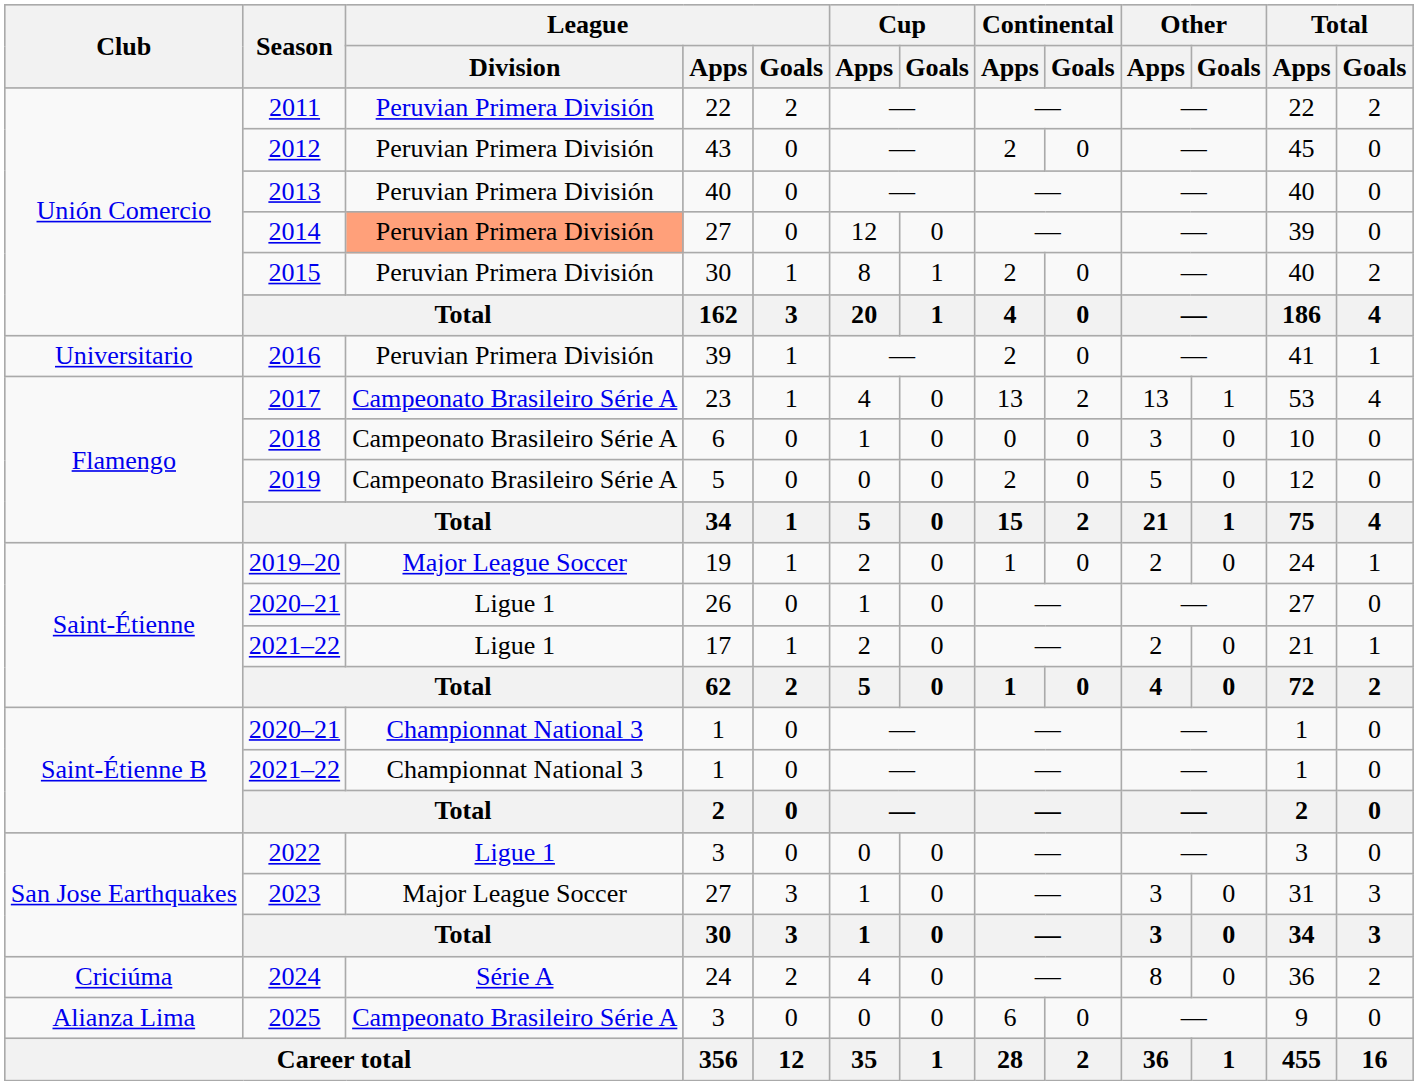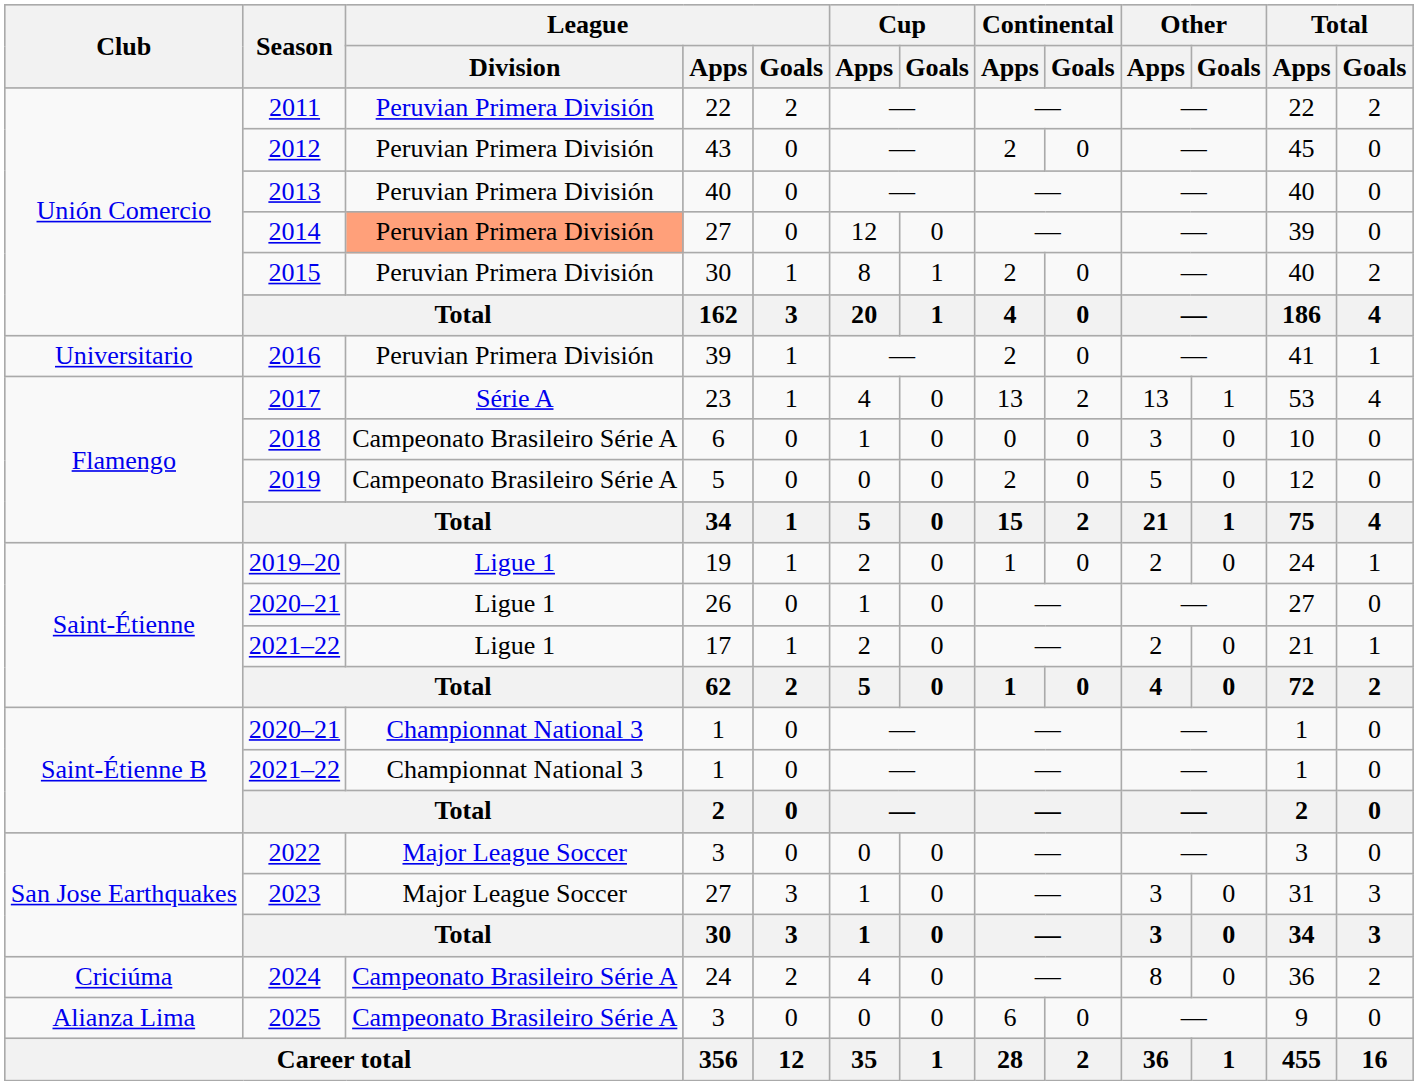2017 | League / Division: Campeonato Brasileiro Série A -> Série A
2019–20 | League / Division: Major League Soccer -> Ligue 1
2022 | League / Division: Ligue 1 -> Major League Soccer
2024 | League / Division: Série A -> Campeonato Brasileiro Série A
